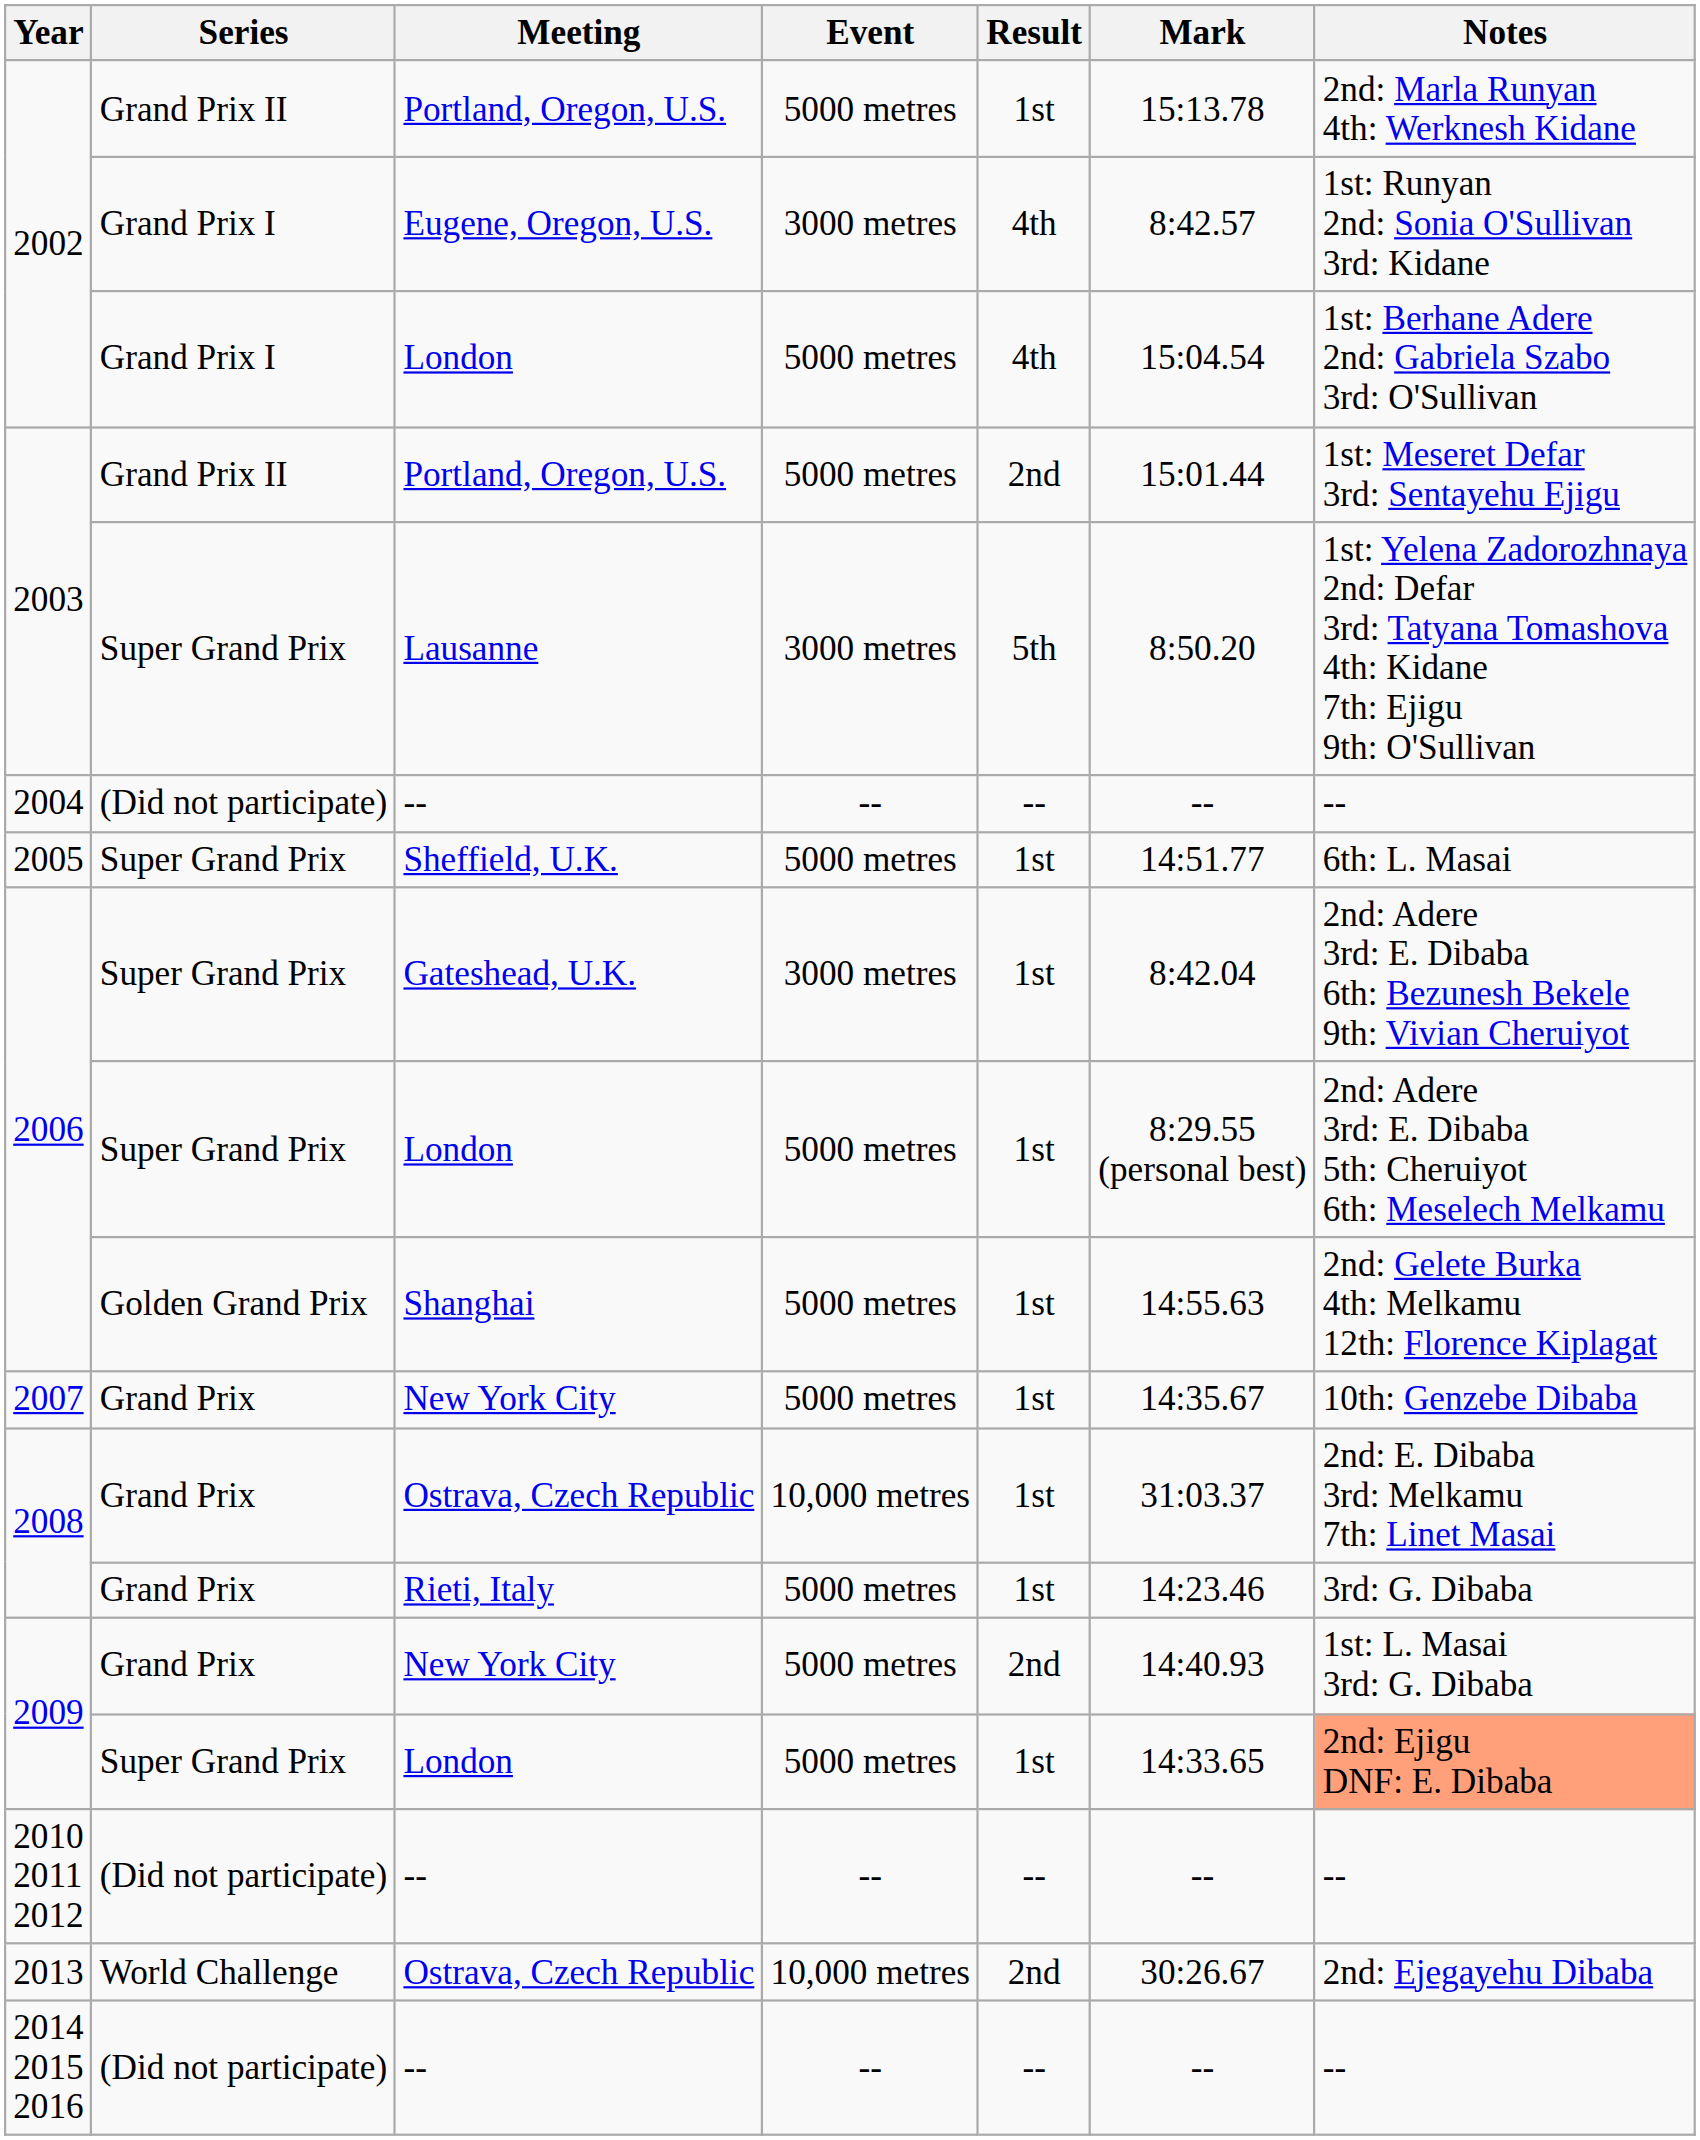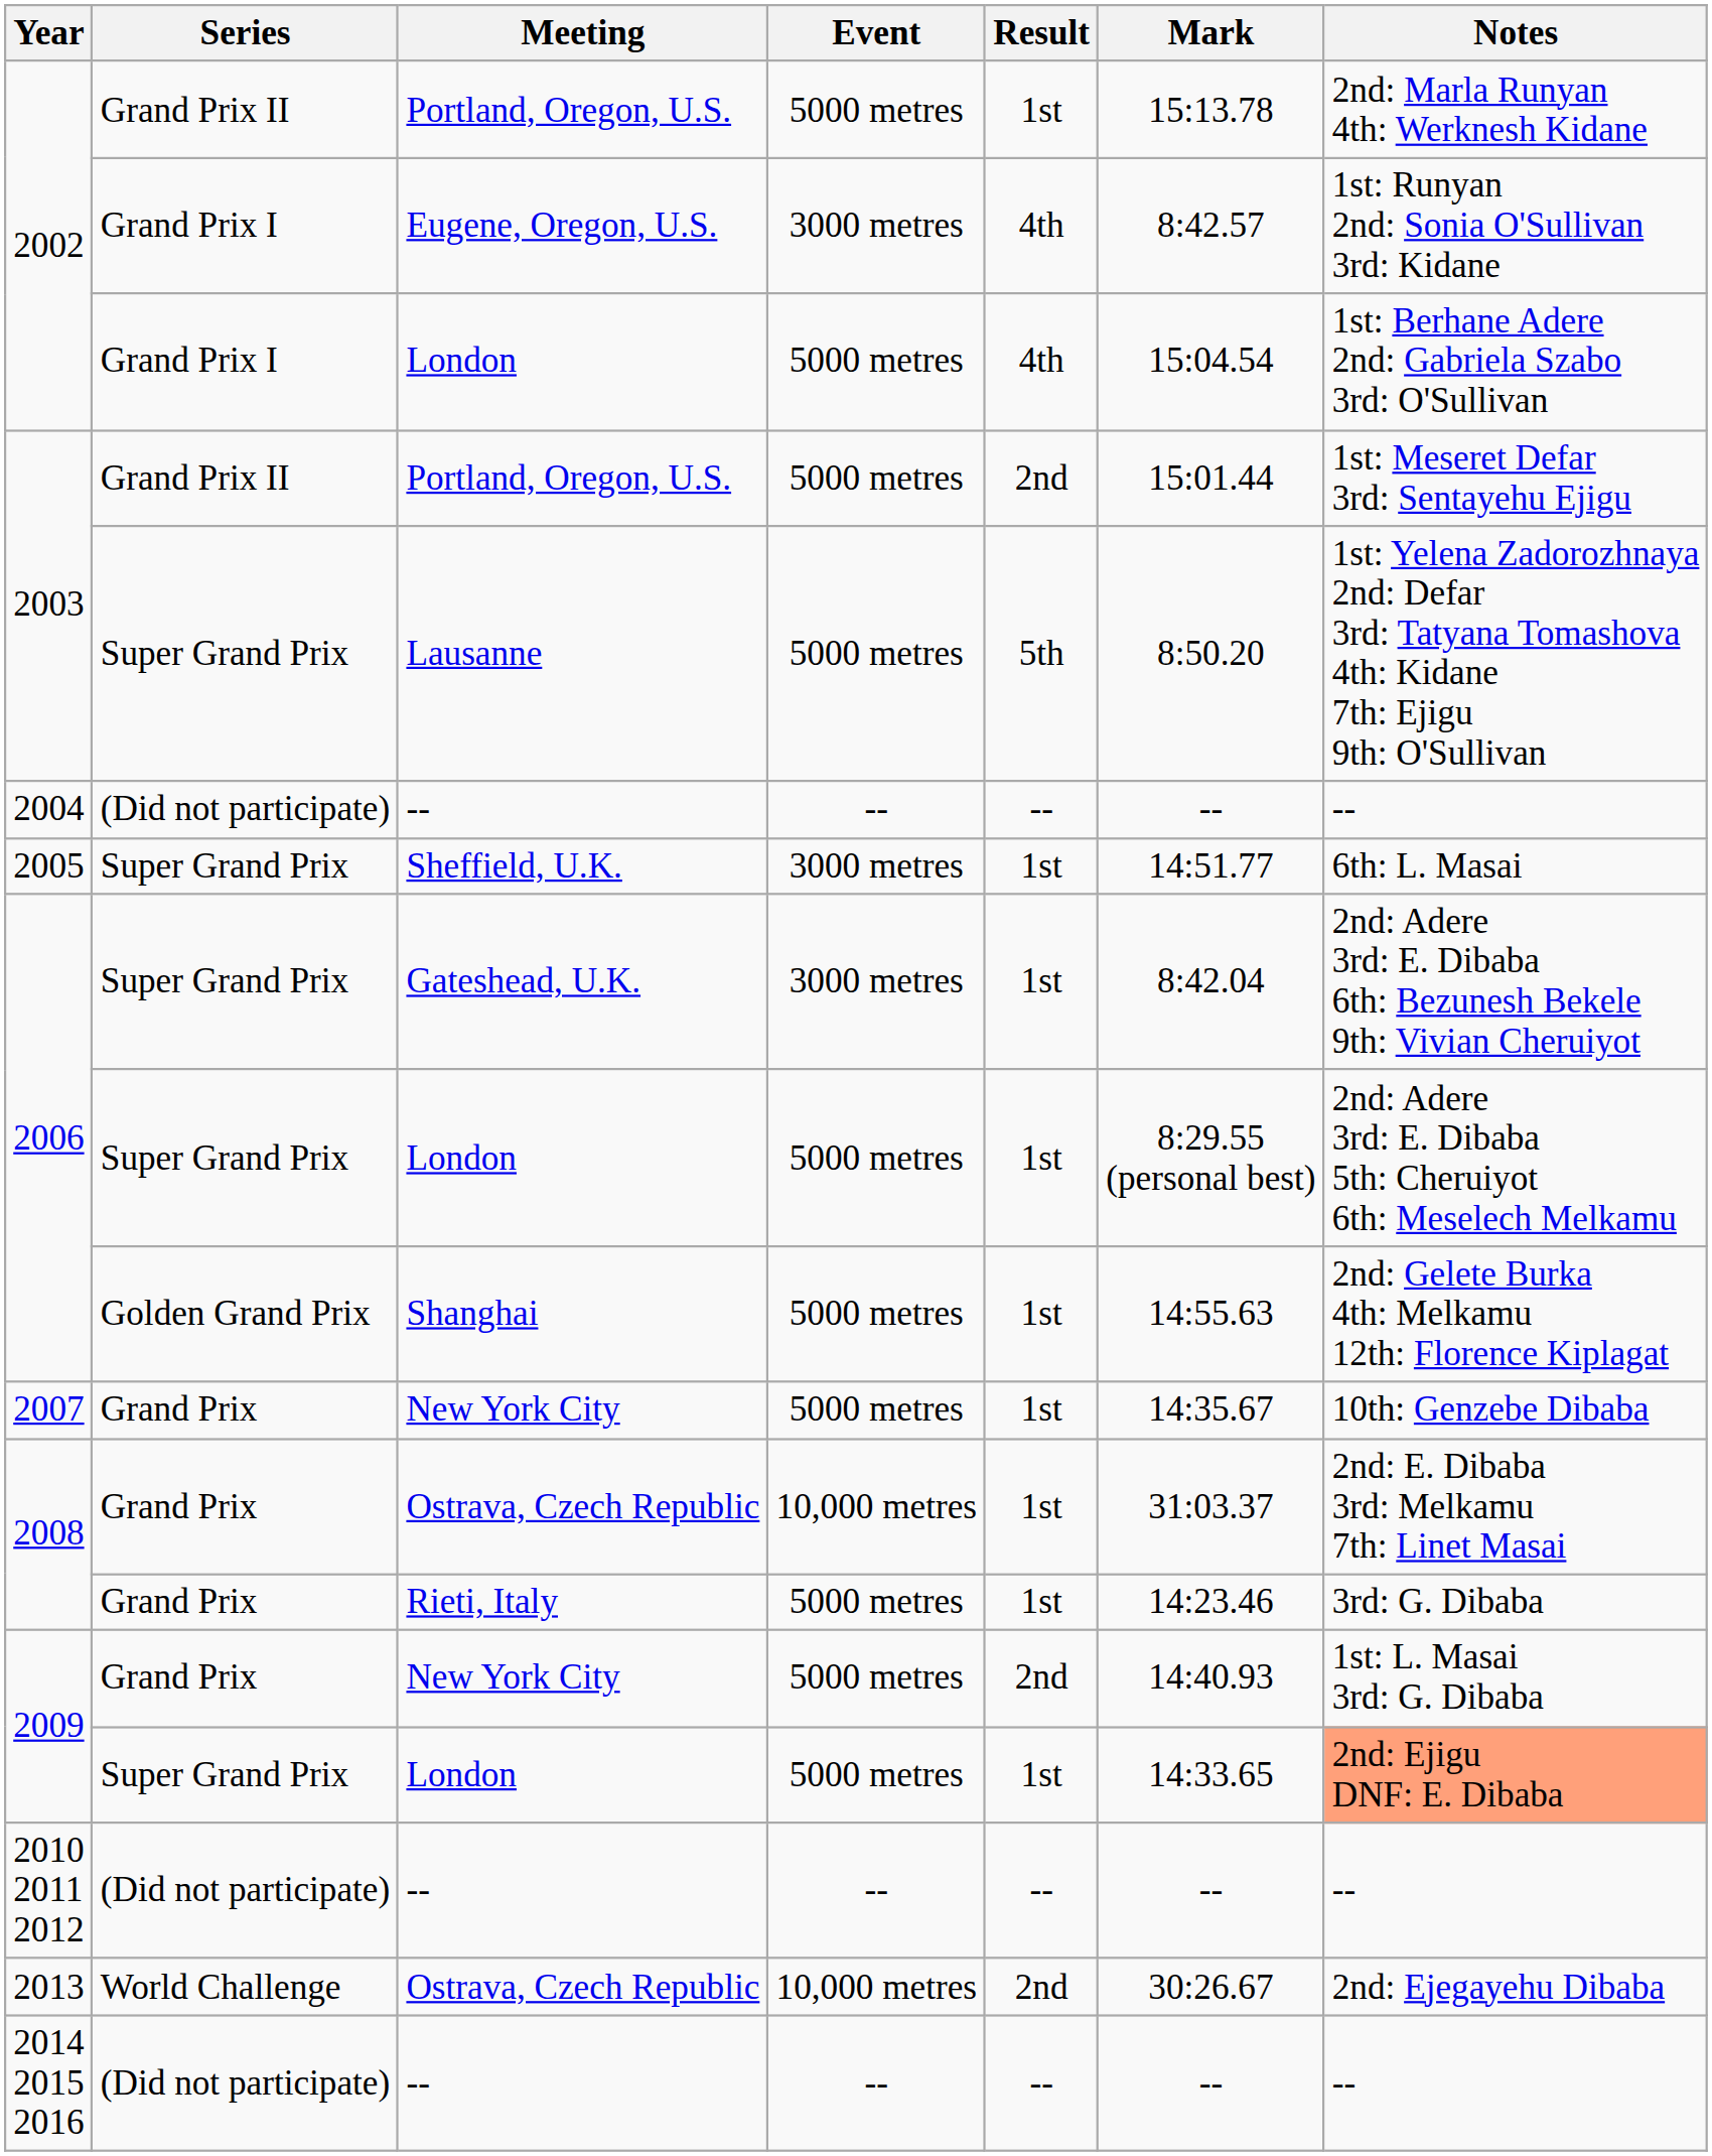2003 / Lausanne | Event: 3000 metres -> 5000 metres
2005 | Event: 5000 metres -> 3000 metres
